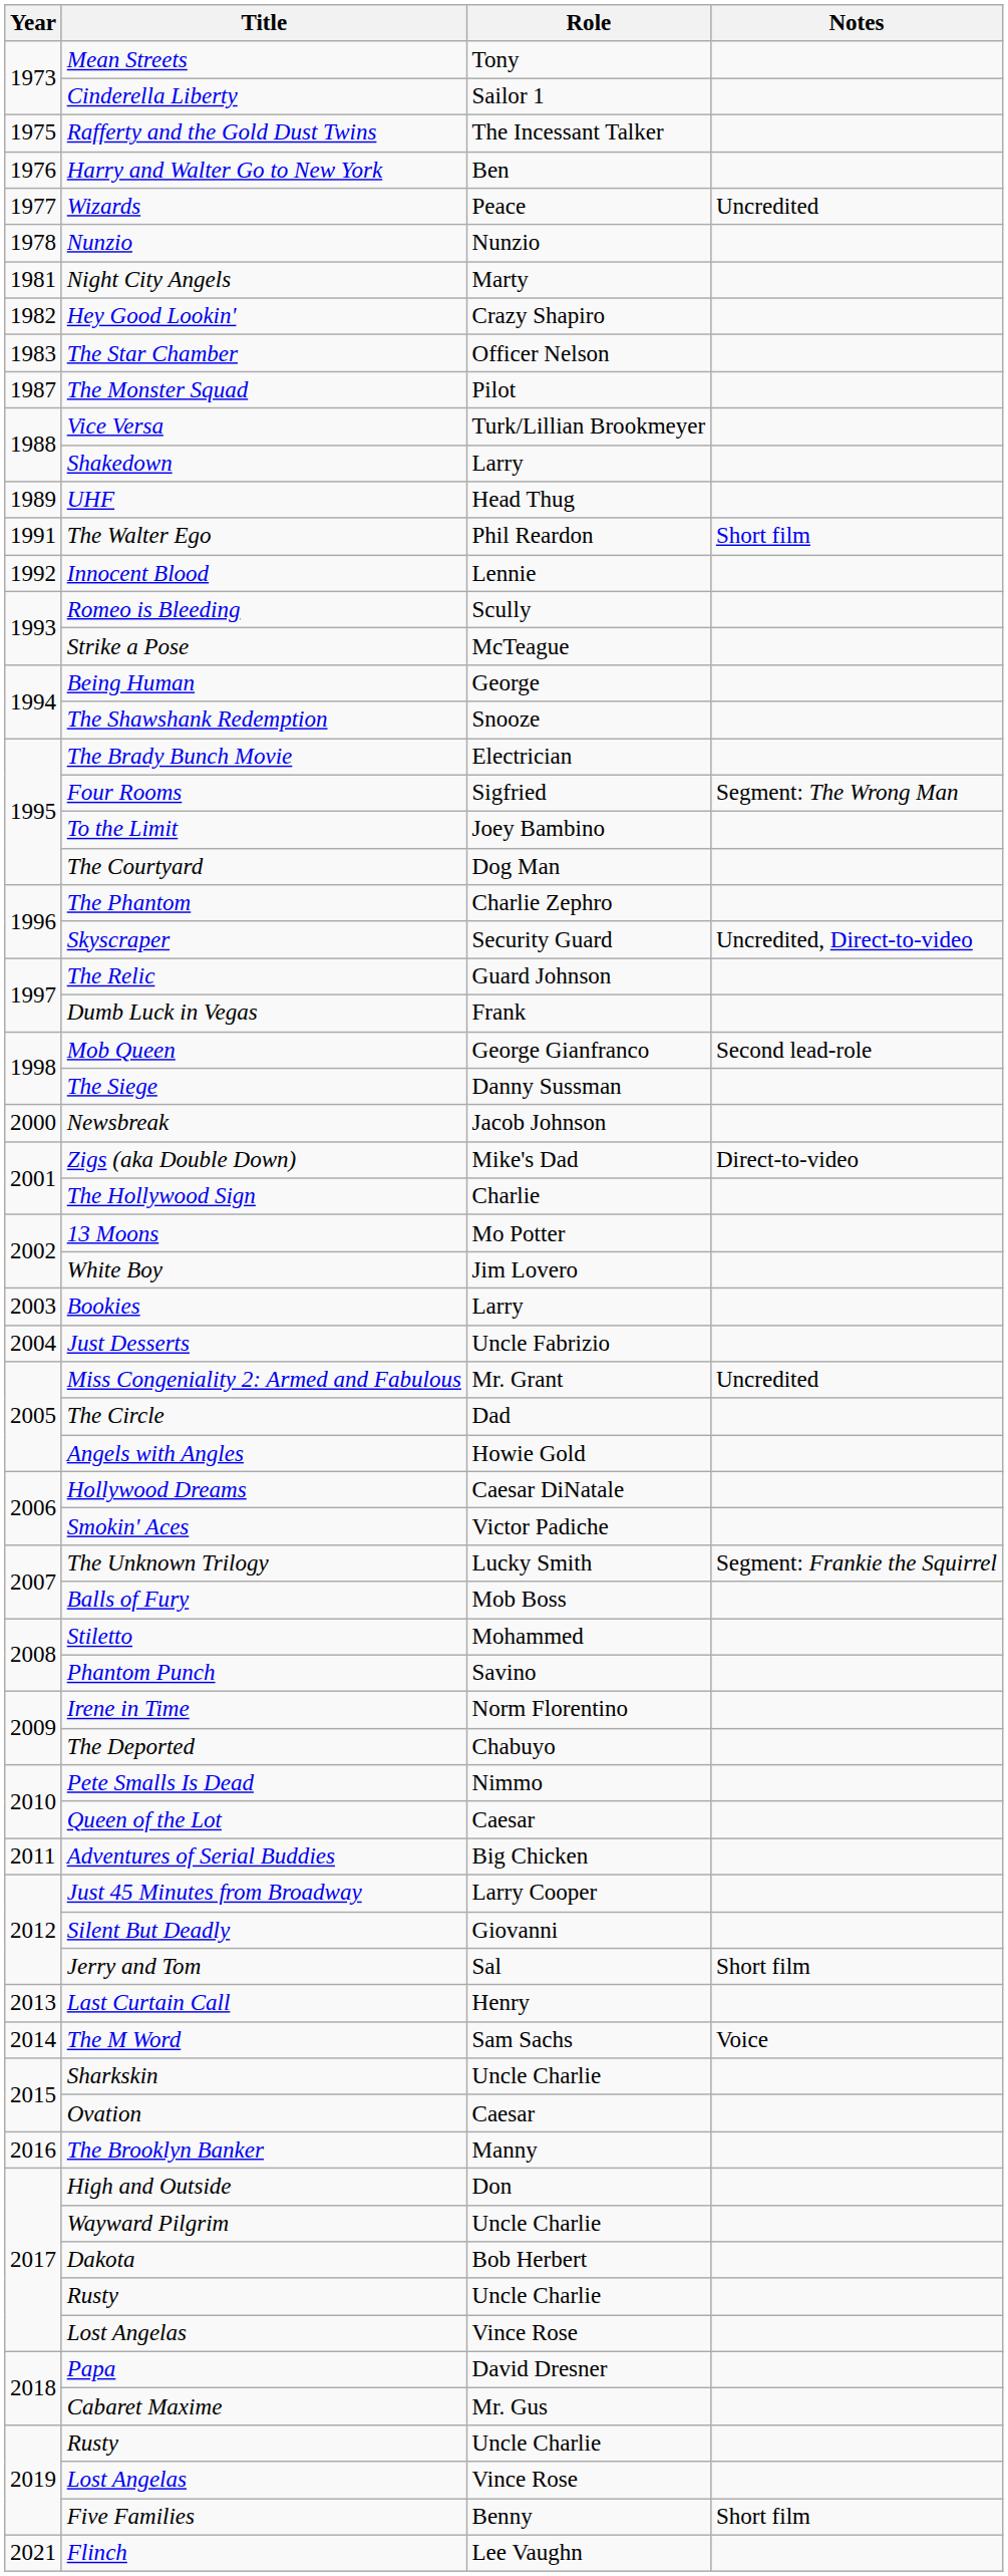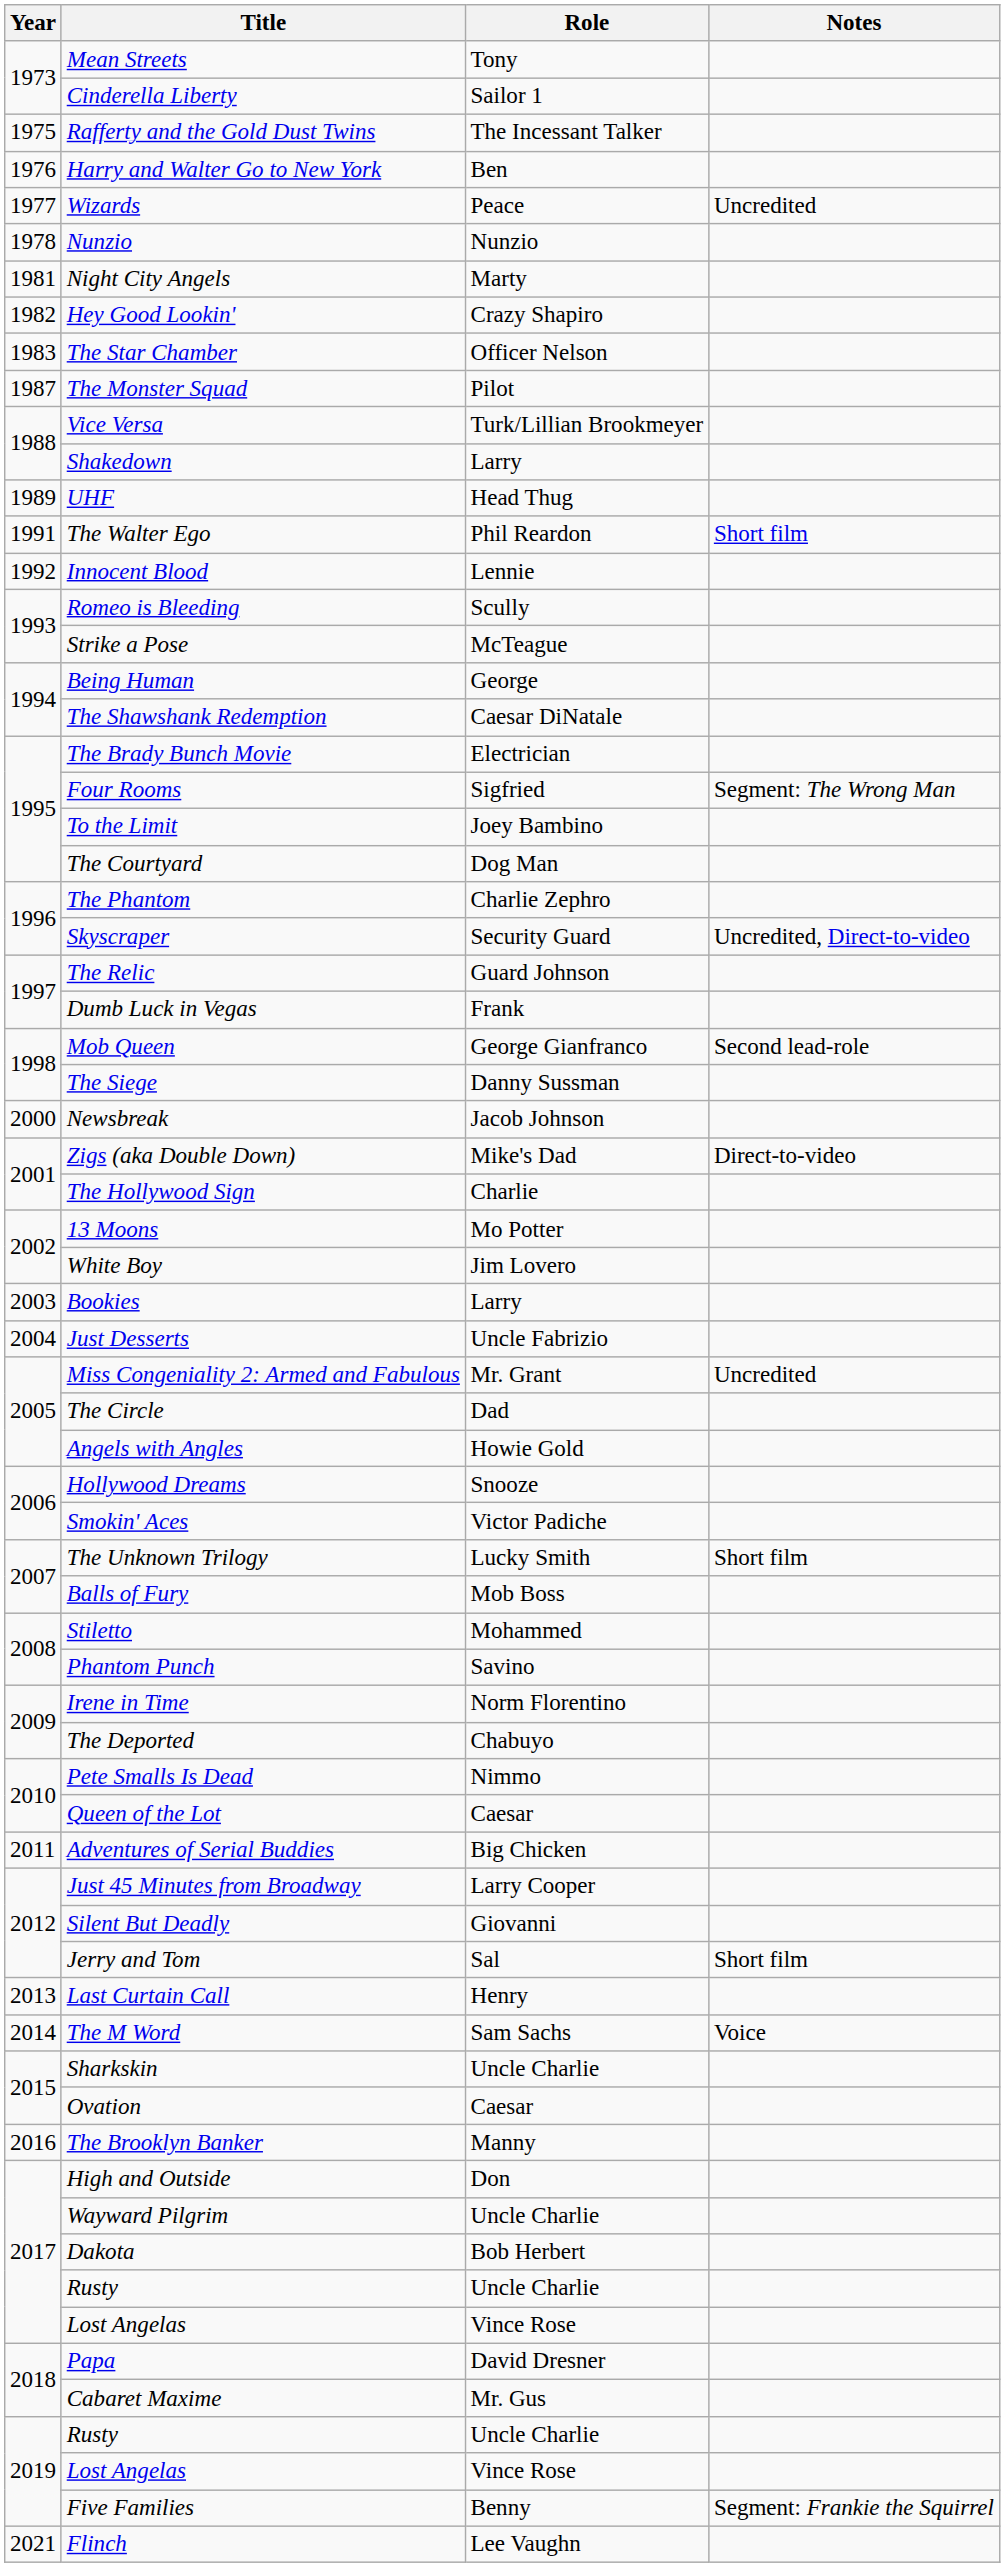The Shawshank Redemption | Role: Snooze -> Caesar DiNatale
Hollywood Dreams | Role: Caesar DiNatale -> Snooze
The Unknown Trilogy | Notes: Segment: Frankie the Squirrel -> Short film
Five Families | Notes: Short film -> Segment: Frankie the Squirrel
